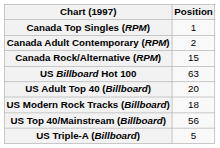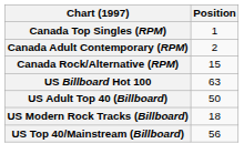US Adult Top 40 (Billboard) | Position: 20 -> 50
- row: US Triple-A (Billboard) | 5
